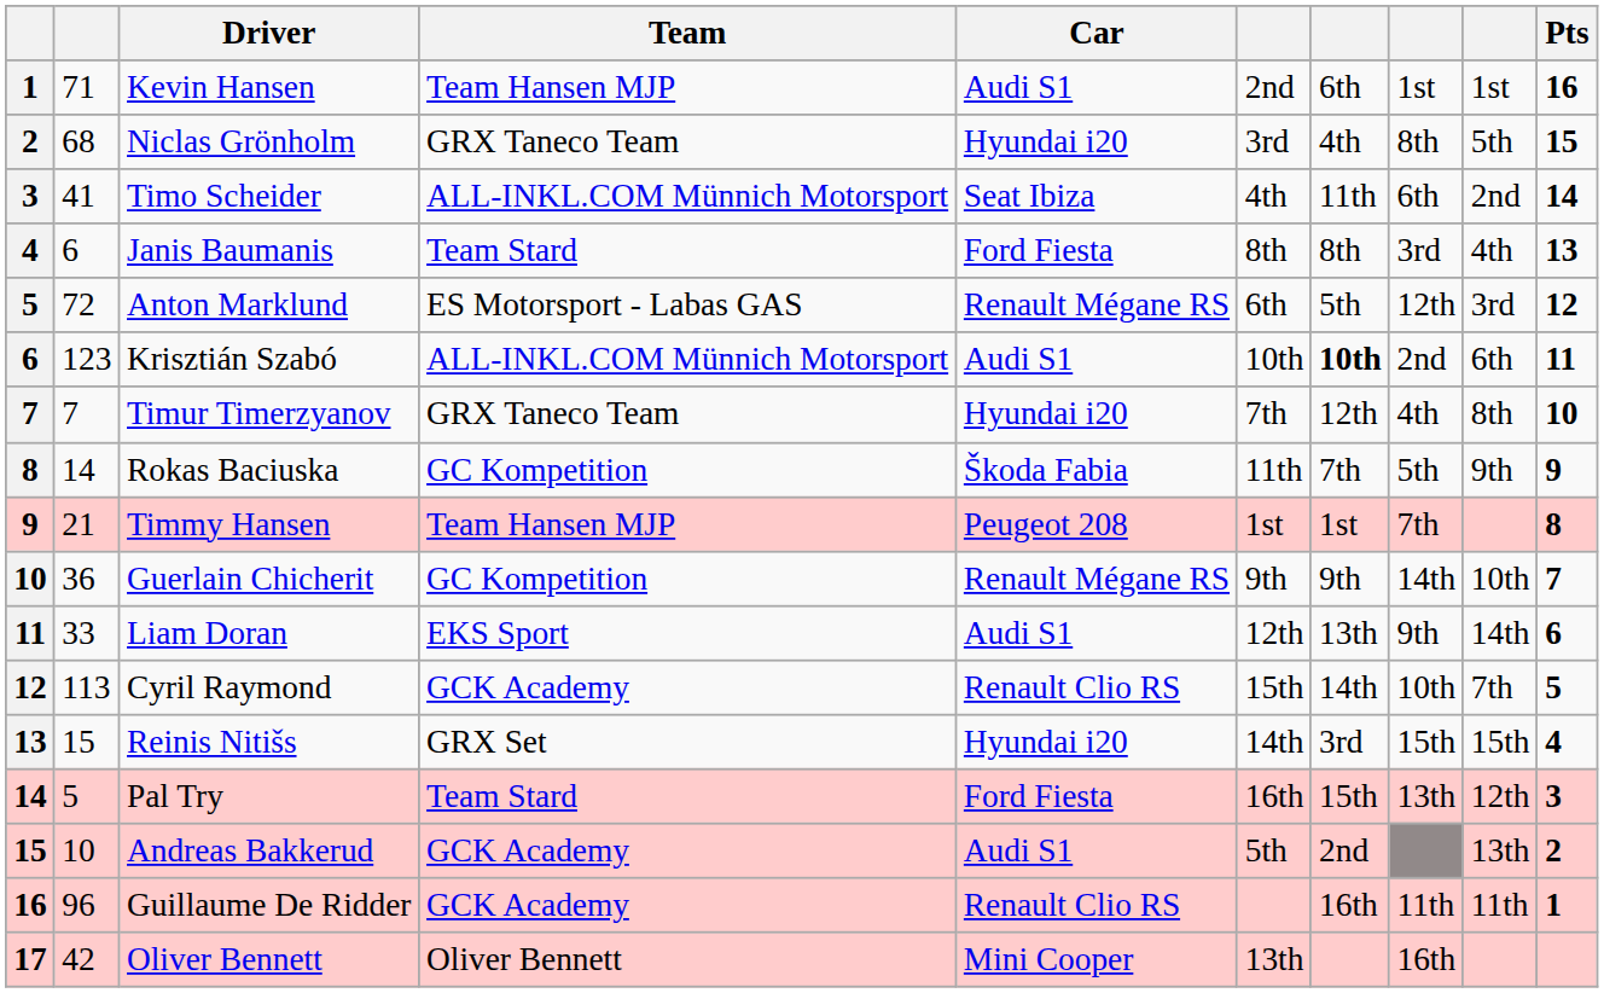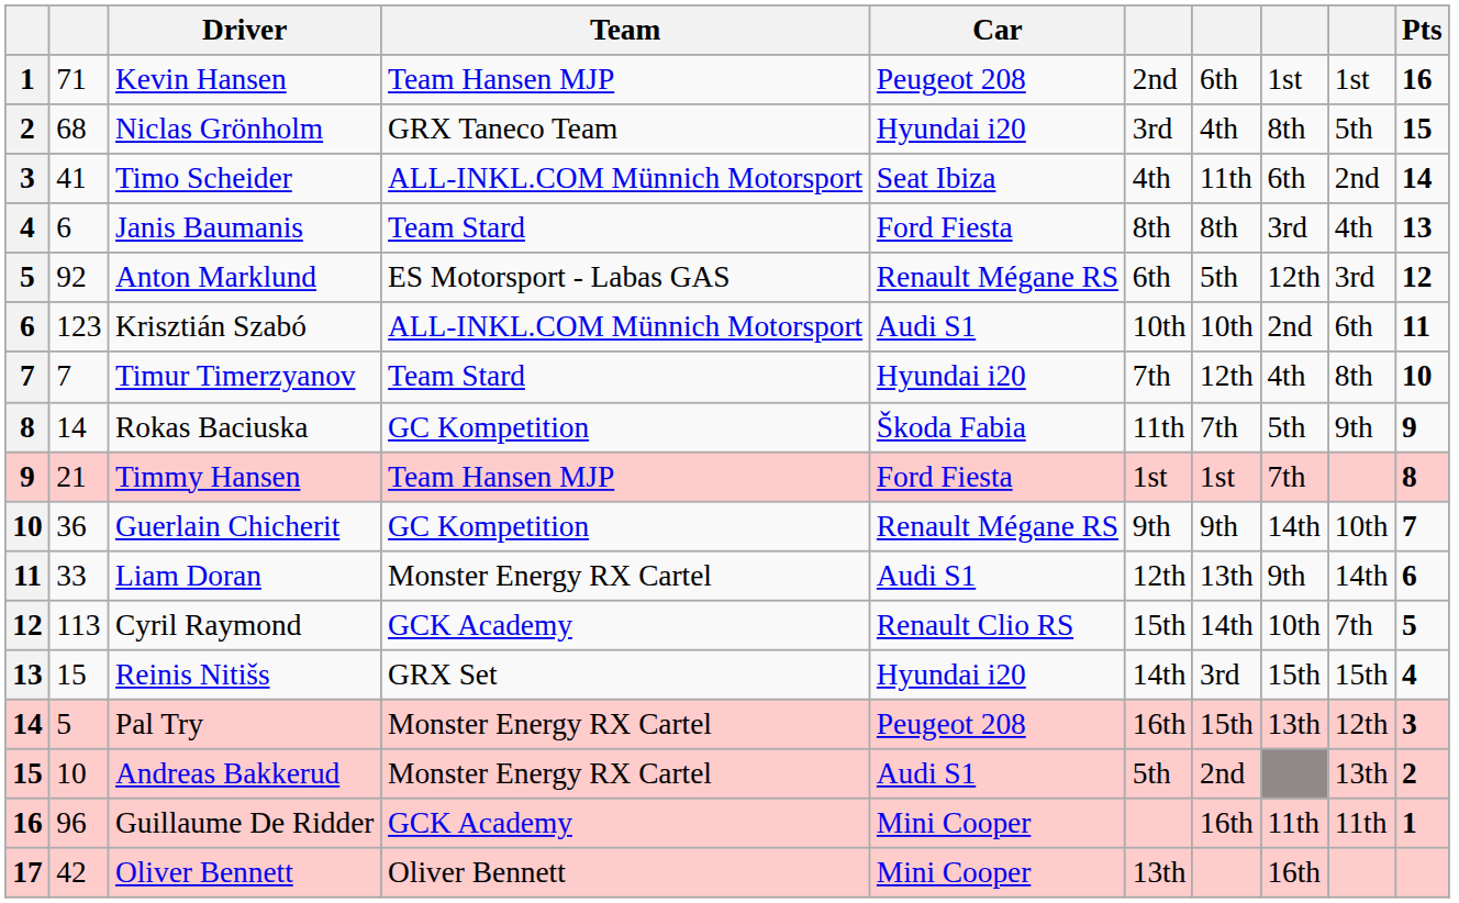Kevin Hansen | Car: Audi S1 -> Peugeot 208
Anton Marklund | column 2: 72 -> 92
Krisztián Szabó | column 7: bold -> normal
Timur Timerzyanov | Team: GRX Taneco Team -> Team Stard
Timmy Hansen | Car: Peugeot 208 -> Ford Fiesta
Liam Doran | Team: EKS Sport -> Monster Energy RX Cartel
Pal Try | Team: Team Stard -> Monster Energy RX Cartel
Pal Try | Car: Ford Fiesta -> Peugeot 208
Andreas Bakkerud | Team: GCK Academy -> Monster Energy RX Cartel
Guillaume De Ridder | Car: Renault Clio RS -> Mini Cooper
